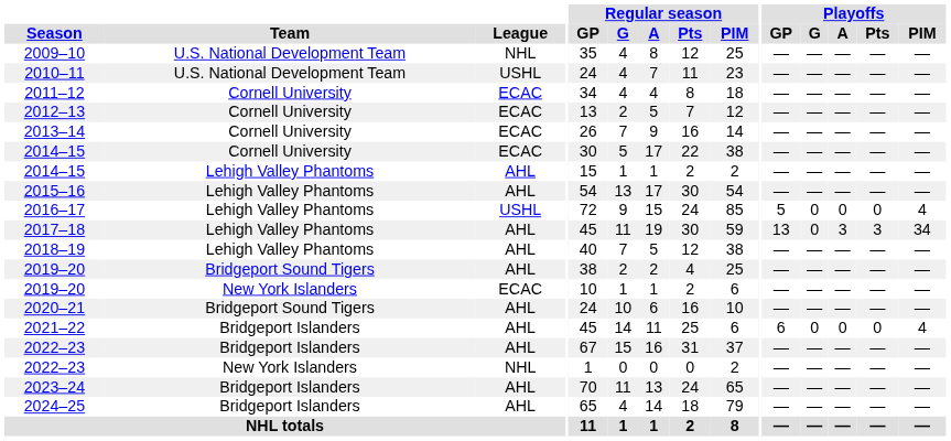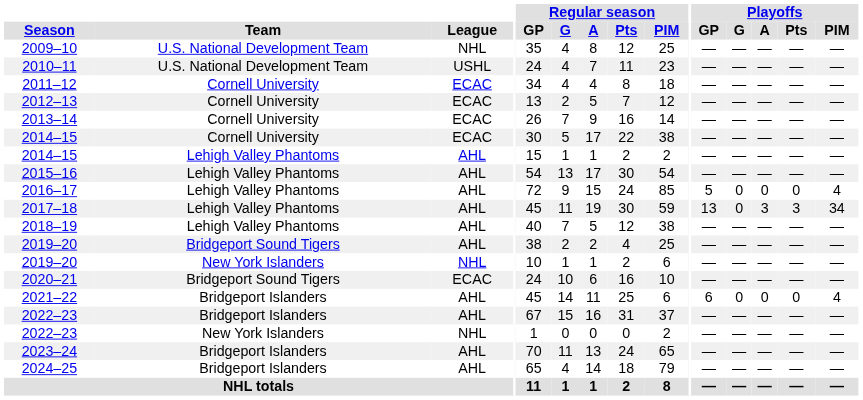2016–17 | League: USHL -> AHL
2019–20 / New York Islanders | League: ECAC -> NHL
2020–21 | League: AHL -> ECAC
